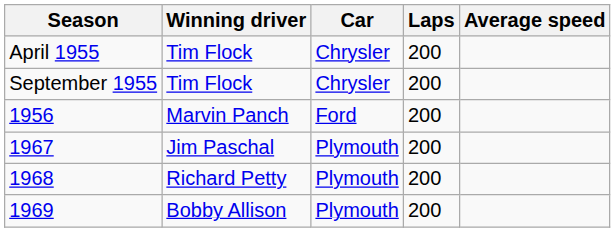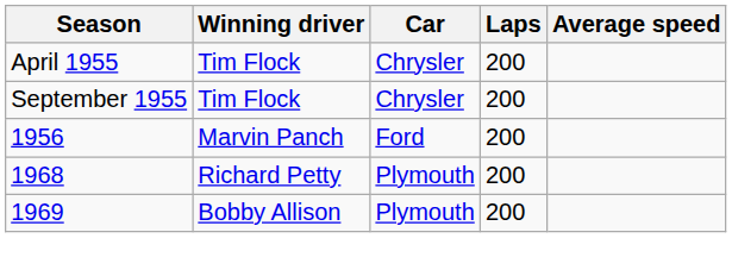- row: 1967 | Jim Paschal | Plymouth | 200
